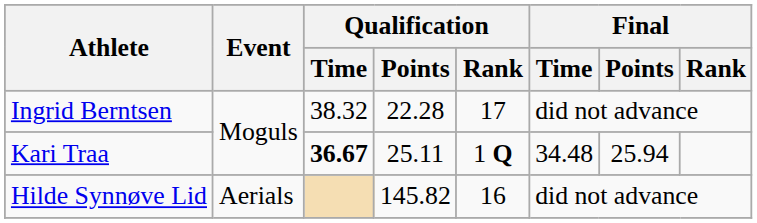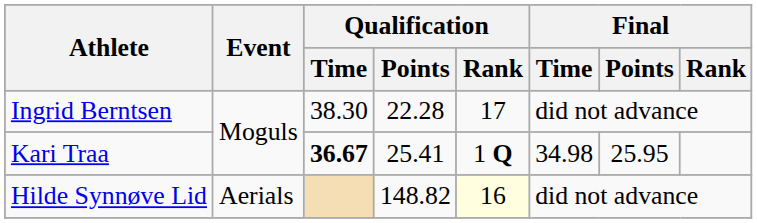Ingrid Berntsen | Qualification / Time: 38.32 -> 38.30
Kari Traa | Qualification / Points: 25.11 -> 25.41
Kari Traa | Final / Time: 34.48 -> 34.98
Kari Traa | Final / Points: 25.94 -> 25.95
Hilde Synnøve Lid | Qualification / Points: 145.82 -> 148.82
Hilde Synnøve Lid | Qualification / Rank: no background -> lightyellow background
